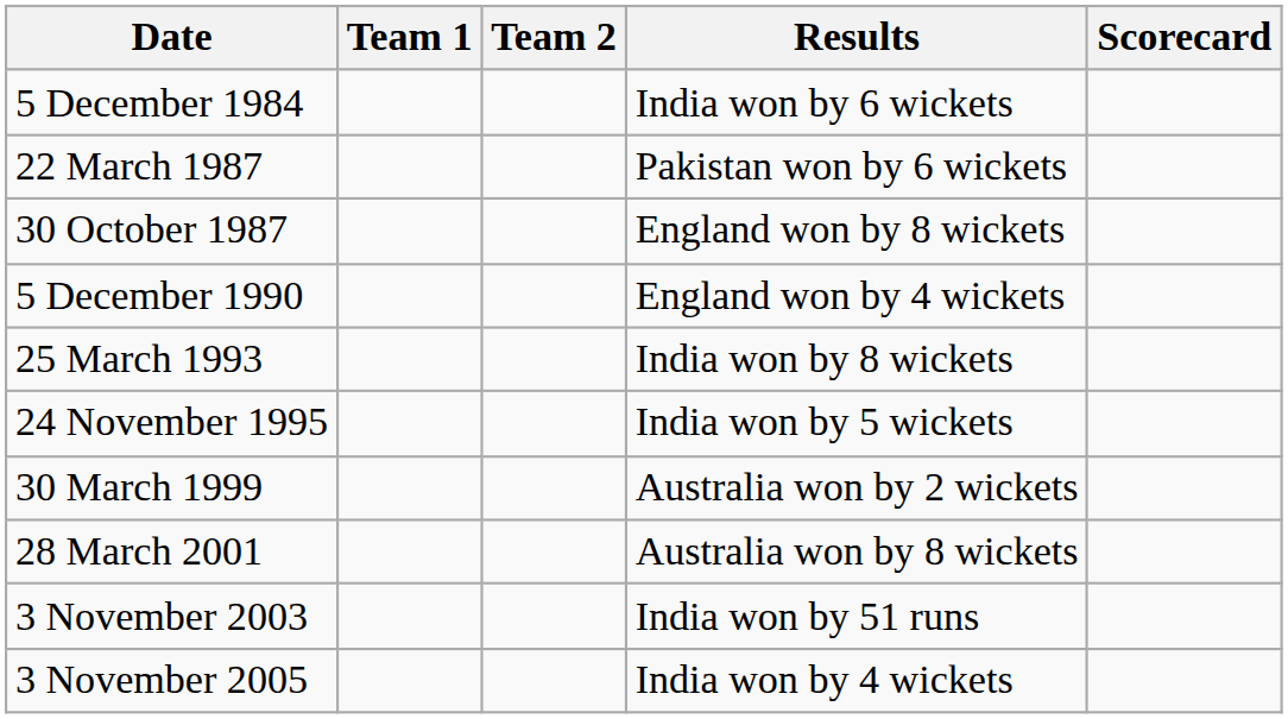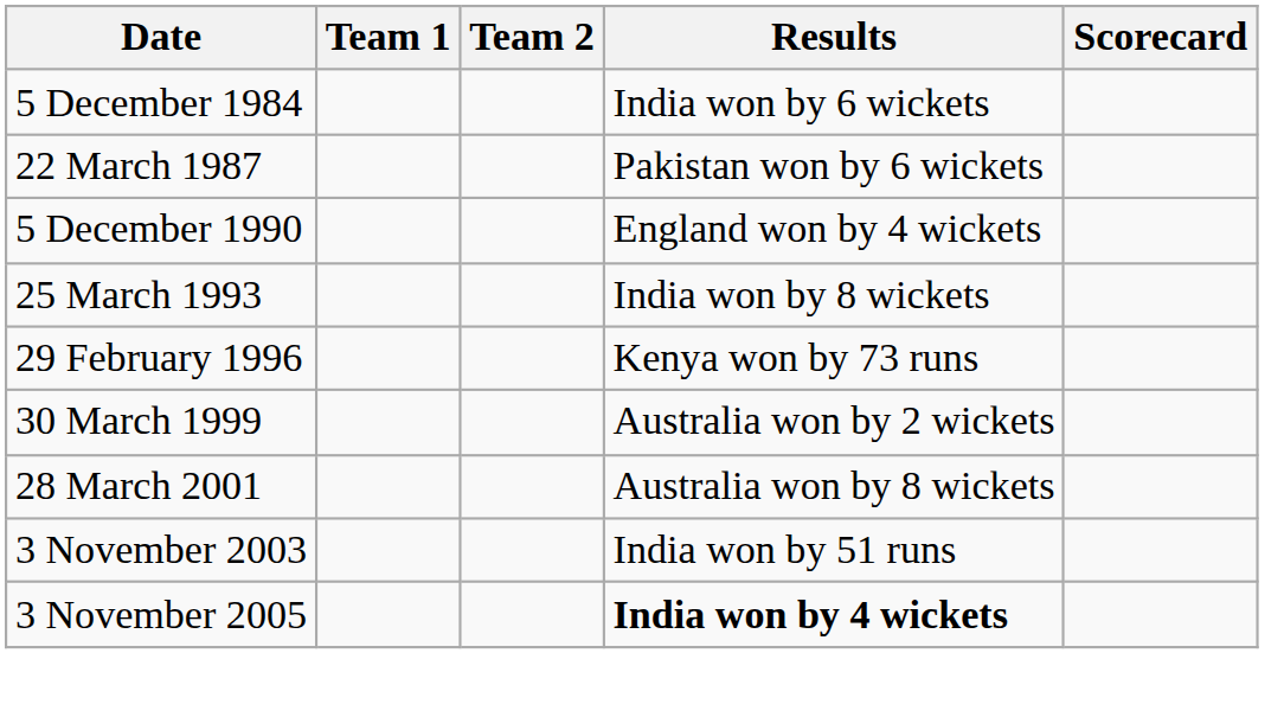- row: 30 October 1987 | England won by 8 wickets
- row: 24 November 1995 | India won by 5 wickets
+ row: 29 February 1996 | Kenya won by 73 runs
3 November 2005 | Results: normal -> bold
